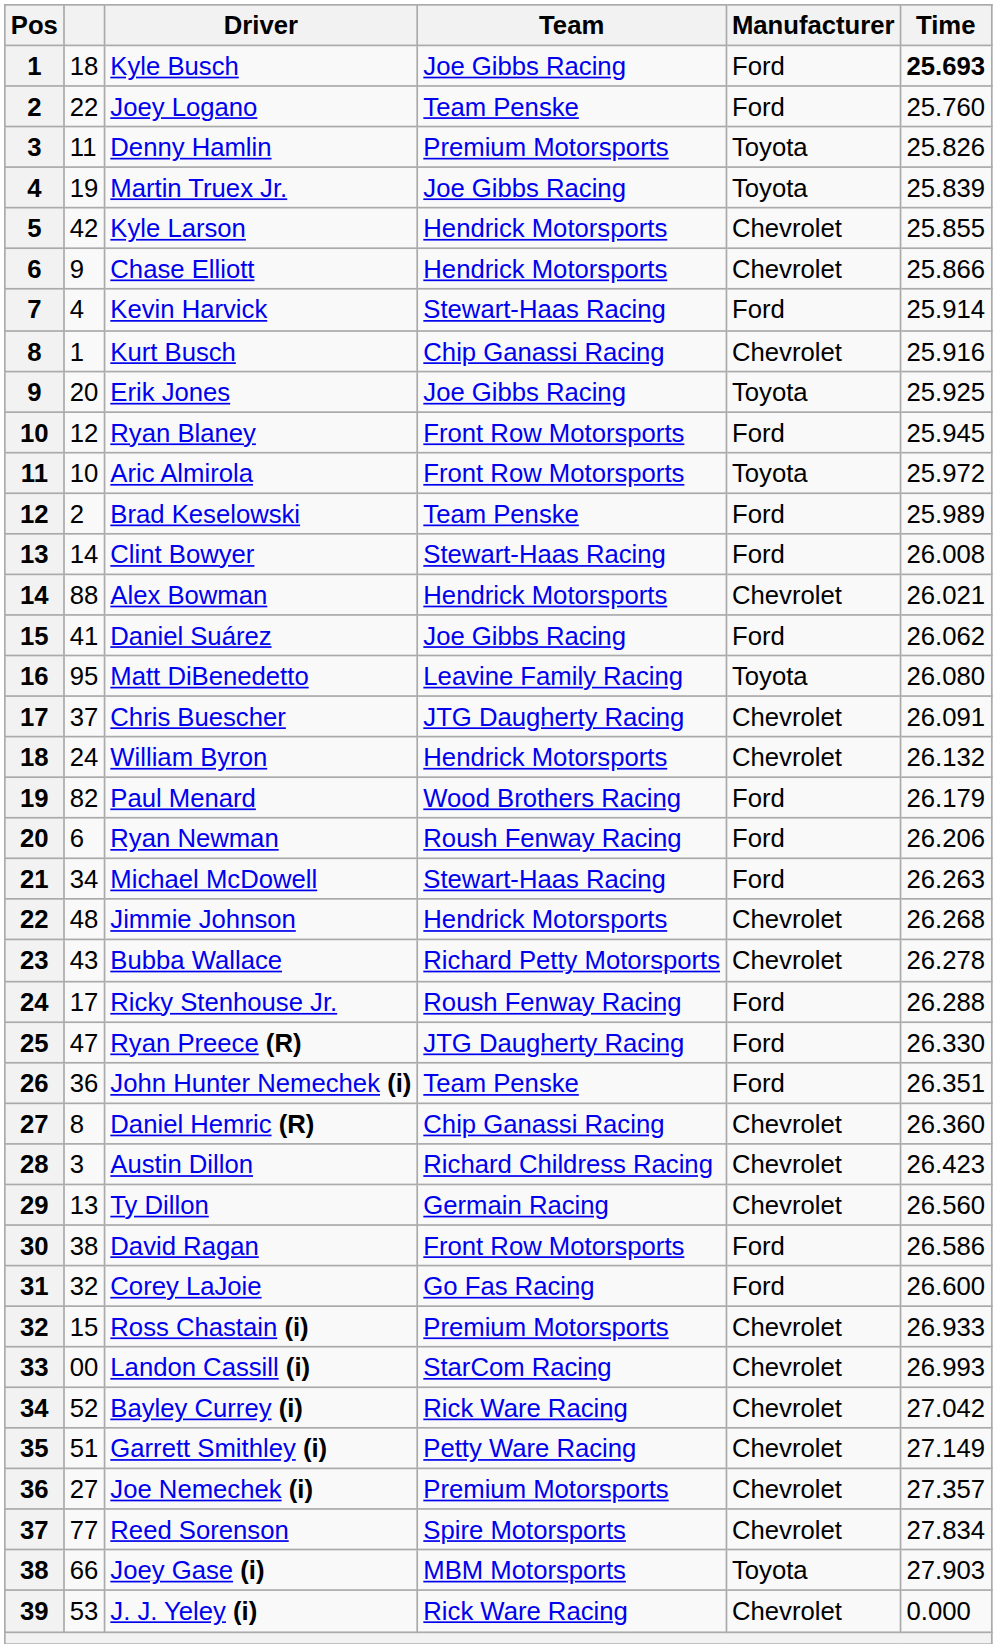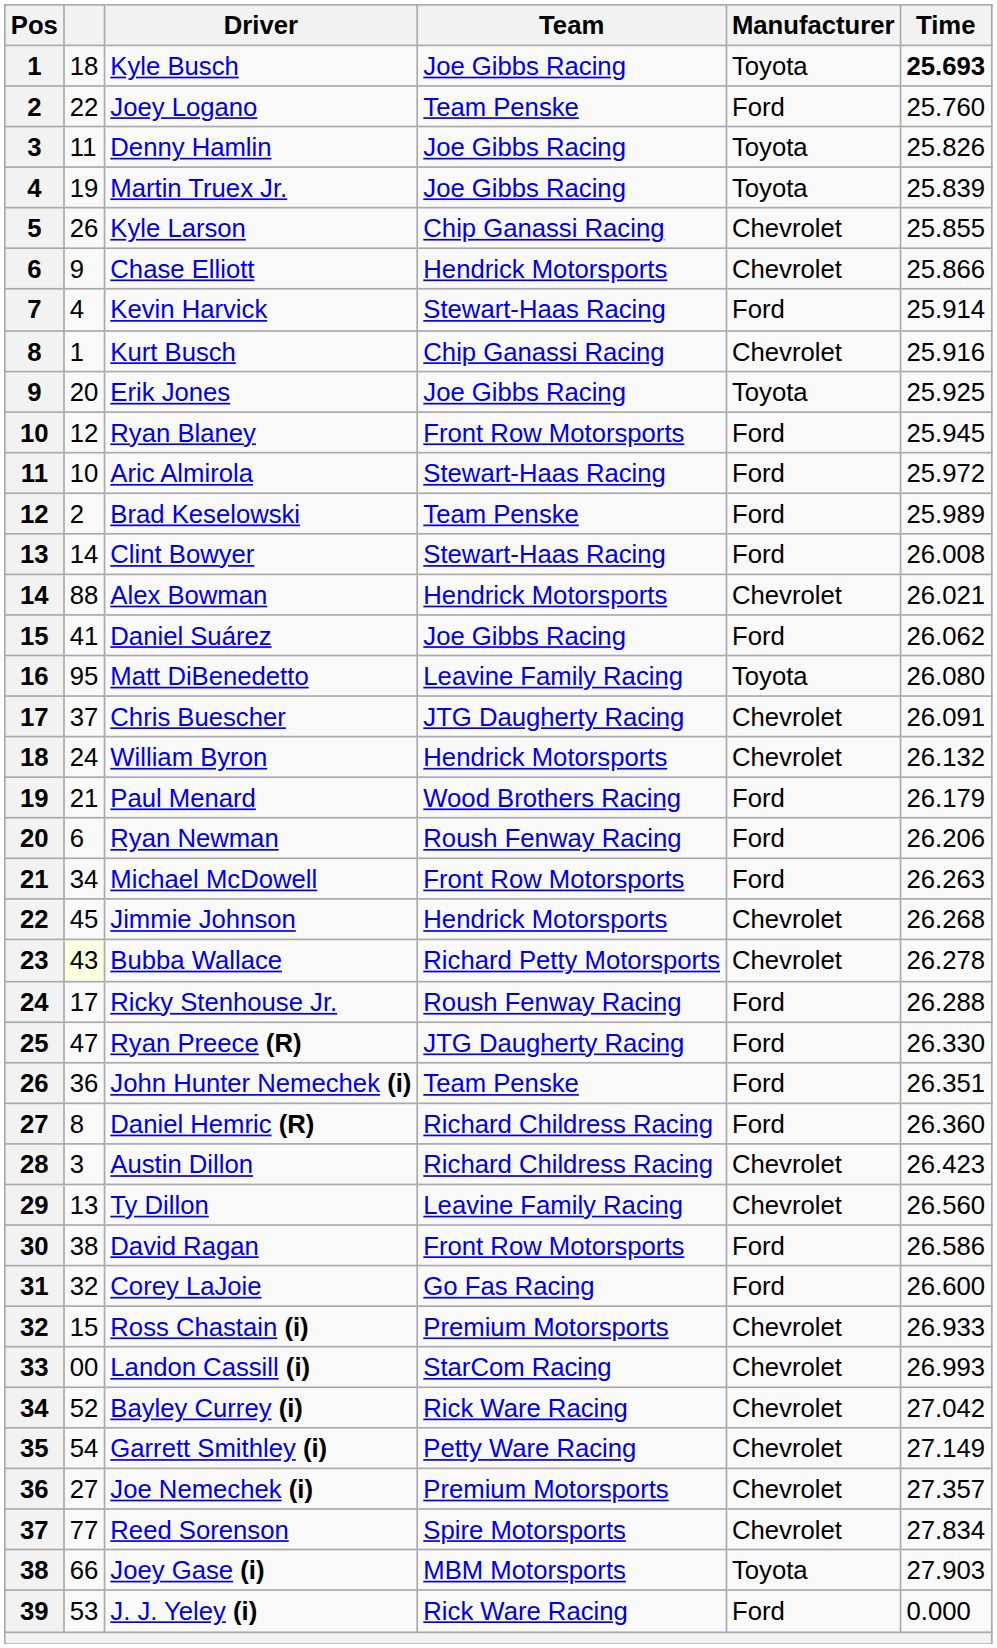Kyle Busch | Manufacturer: Ford -> Toyota
Denny Hamlin | Team: Premium Motorsports -> Joe Gibbs Racing
Kyle Larson | column 2: 42 -> 26
Kyle Larson | Team: Hendrick Motorsports -> Chip Ganassi Racing
Aric Almirola | Team: Front Row Motorsports -> Stewart-Haas Racing
Aric Almirola | Manufacturer: Toyota -> Ford
Paul Menard | column 2: 82 -> 21
Michael McDowell | Team: Stewart-Haas Racing -> Front Row Motorsports
Jimmie Johnson | column 2: 48 -> 45
Bubba Wallace | column 2: no background -> lightyellow background
Daniel Hemric (R) | Team: Chip Ganassi Racing -> Richard Childress Racing
Daniel Hemric (R) | Manufacturer: Chevrolet -> Ford
Ty Dillon | Team: Germain Racing -> Leavine Family Racing
Garrett Smithley (i) | column 2: 51 -> 54
J. J. Yeley (i) | Manufacturer: Chevrolet -> Ford
